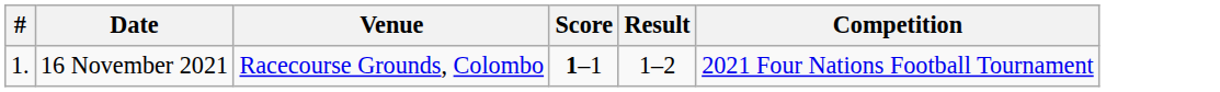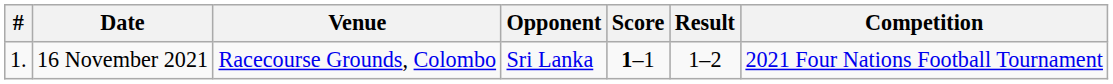+ column: Opponent | Sri Lanka
